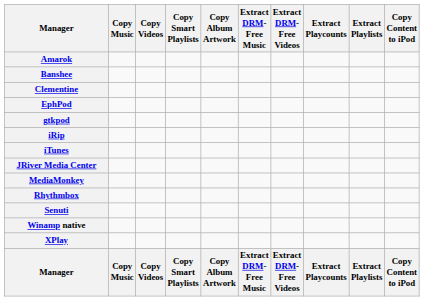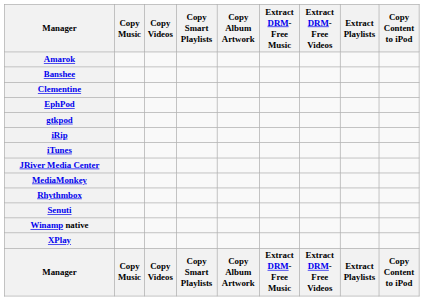- column: Extract Playcounts | Extract Playcounts
